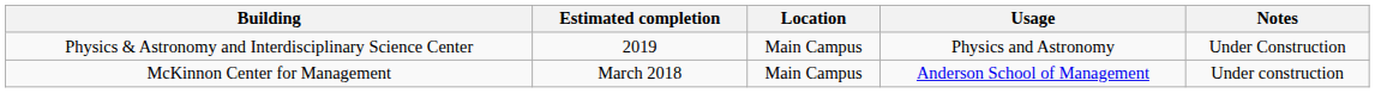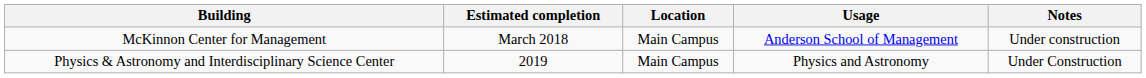rows swapped: McKinnon Center for Management <-> Physics & Astronomy and Interdisciplinary Science Center
